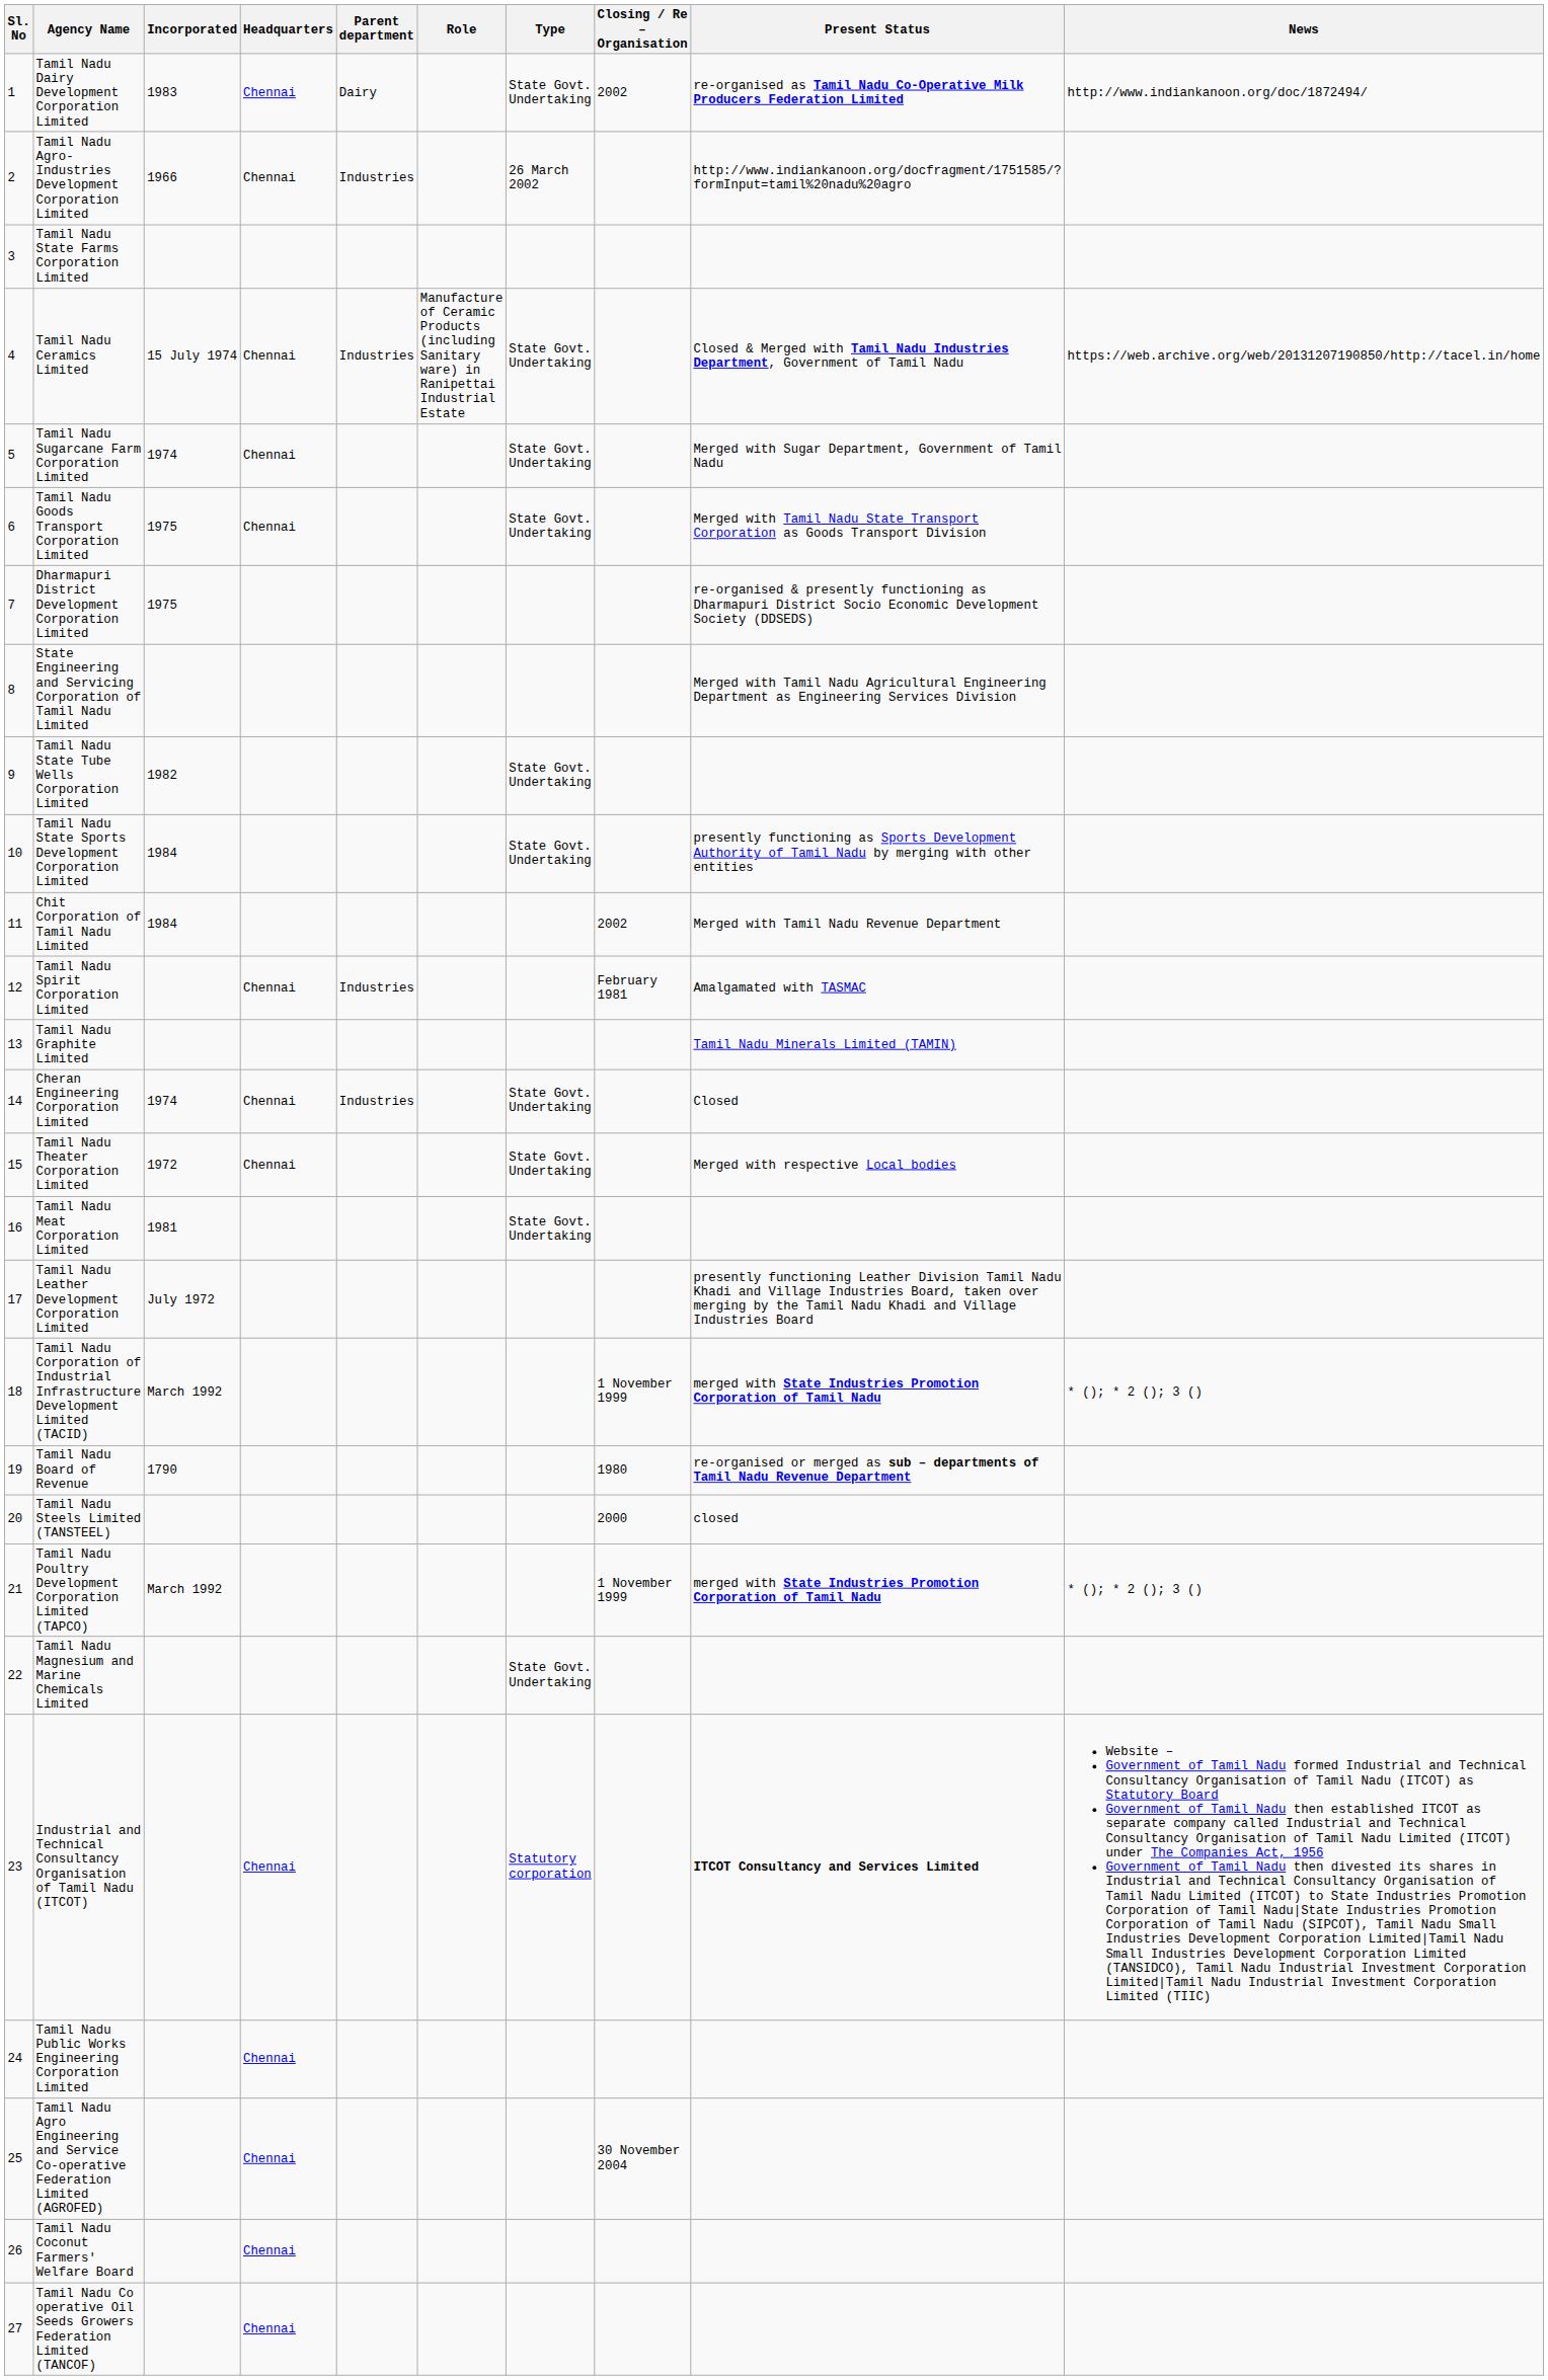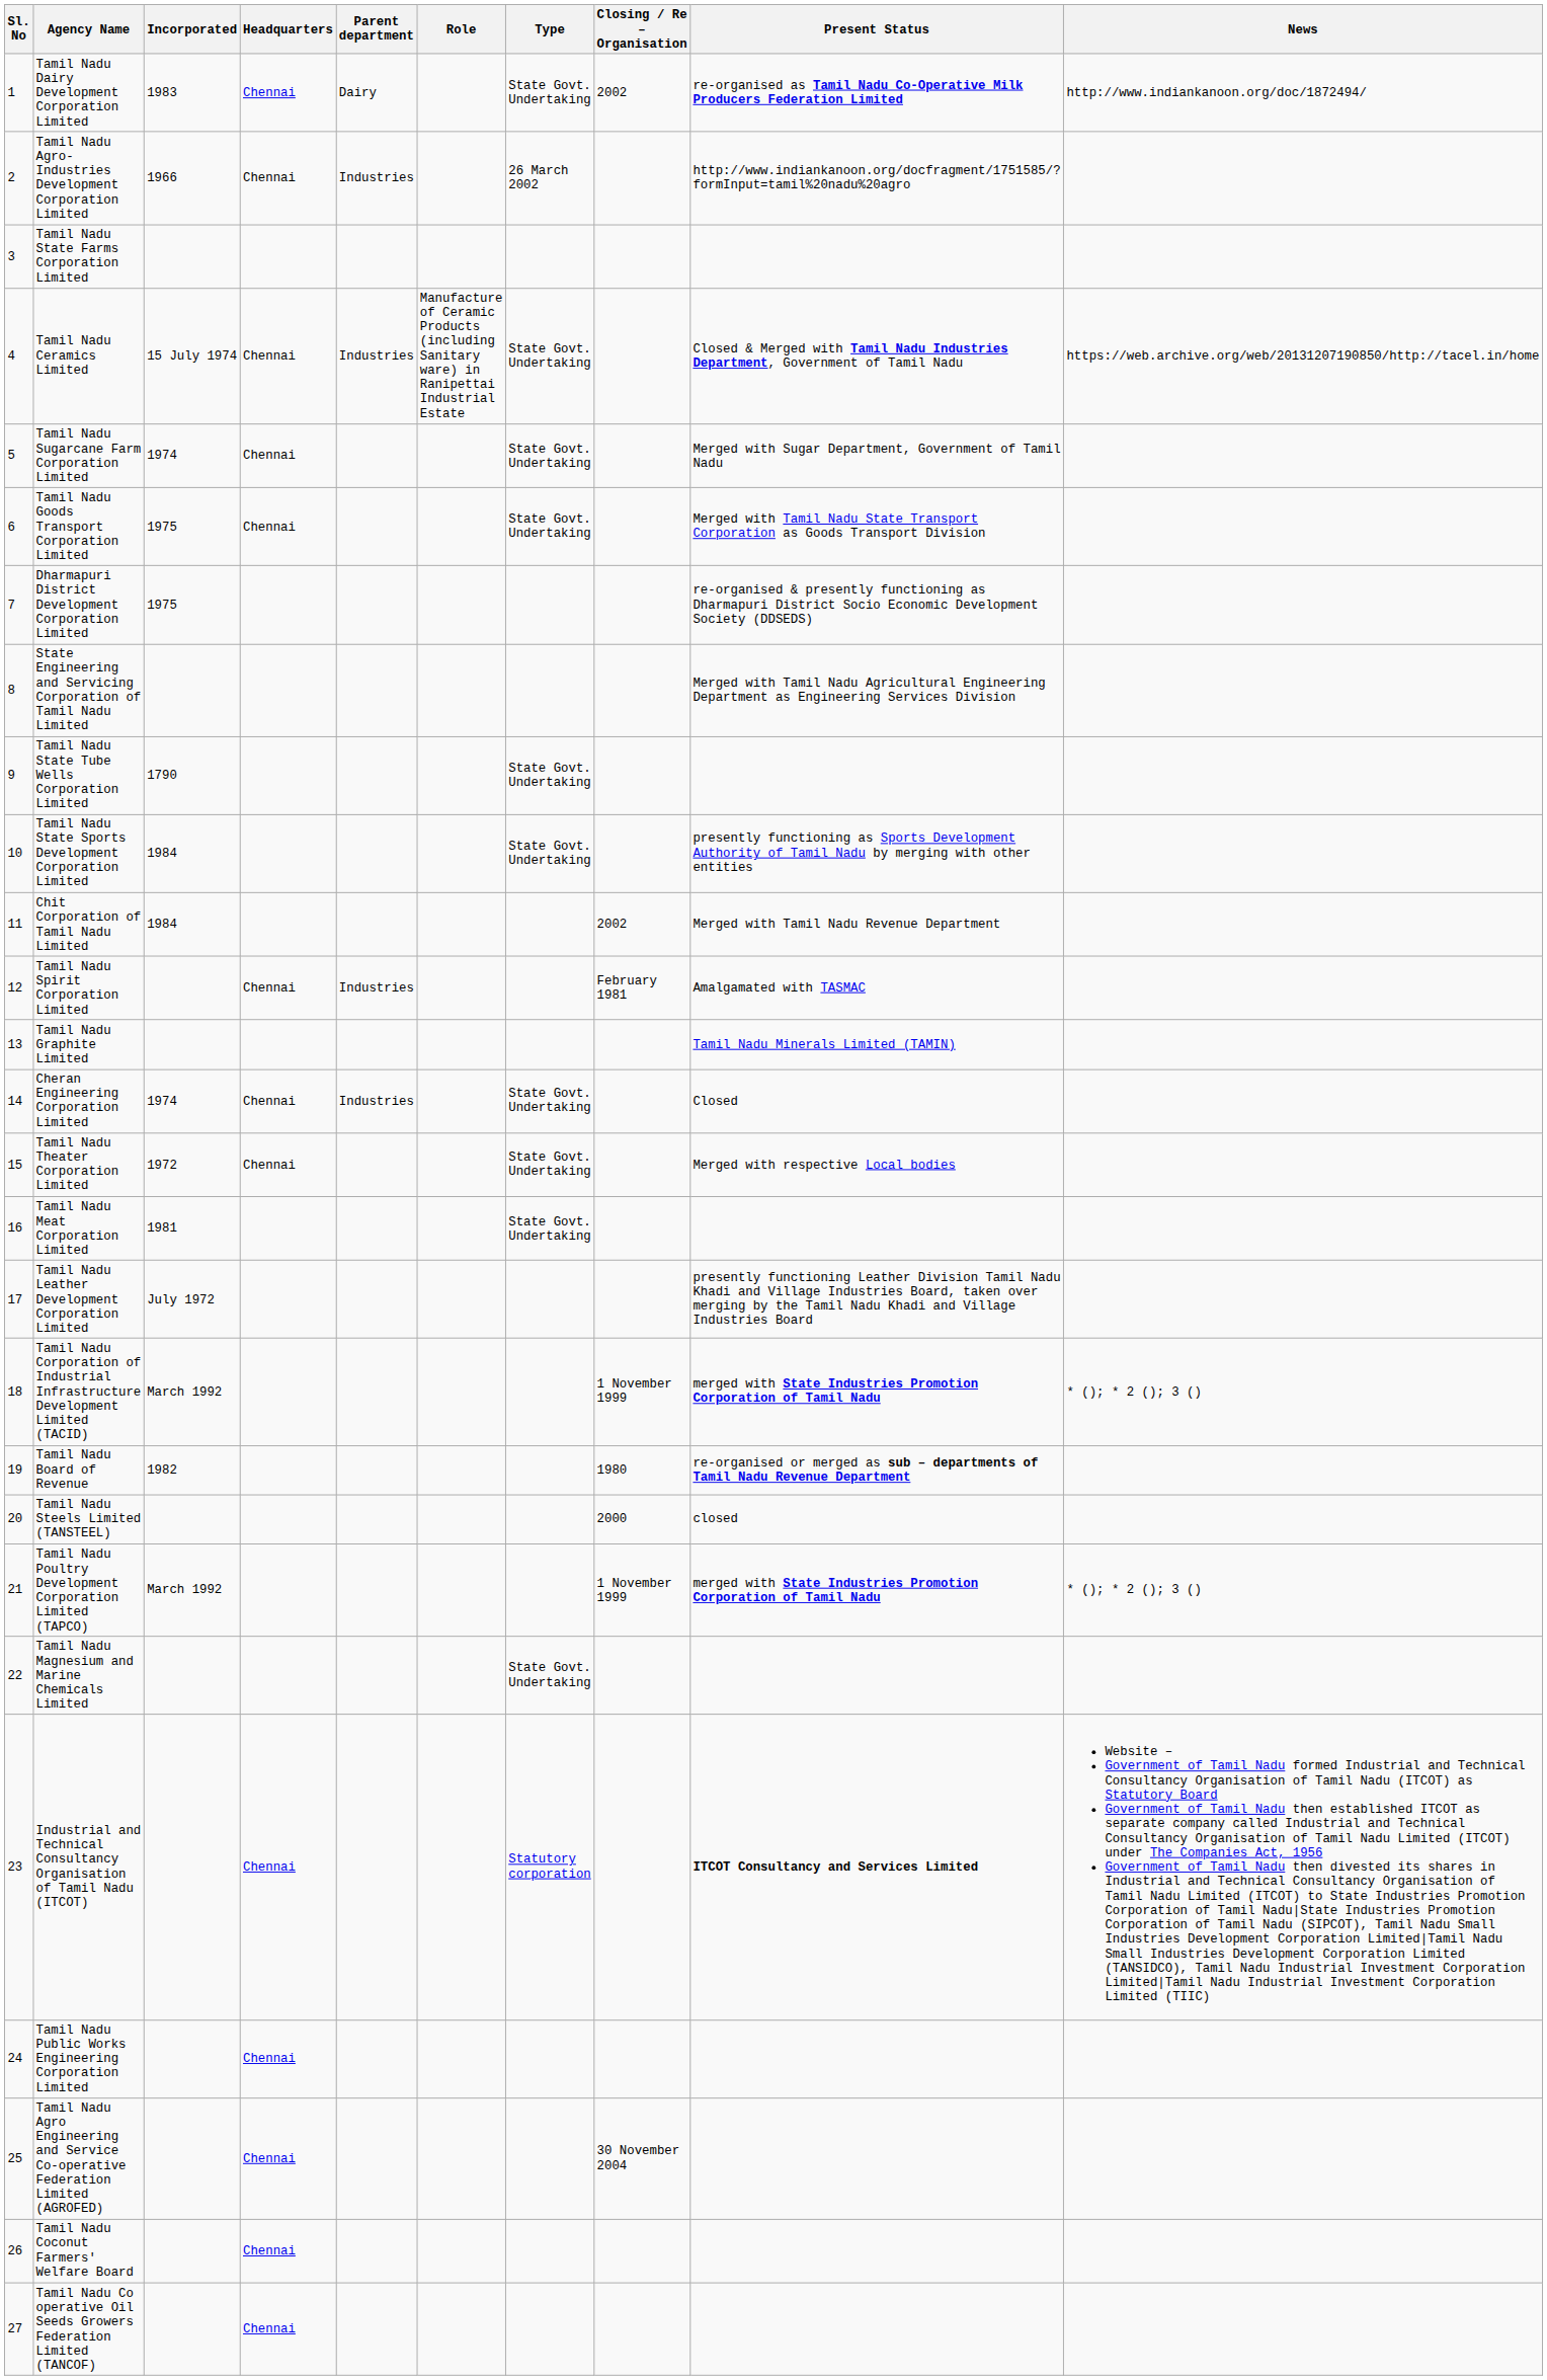Tamil Nadu State Tube Wells Corporation Limited | Incorporated: 1982 -> 1790
Tamil Nadu Board of Revenue | Incorporated: 1790 -> 1982
